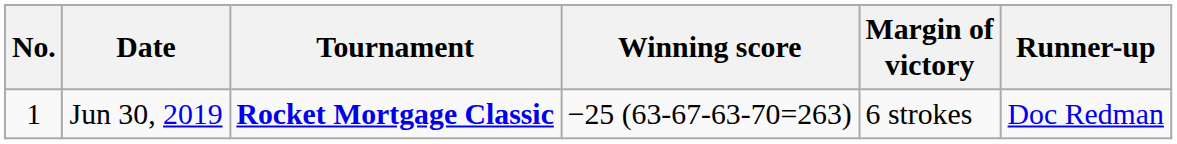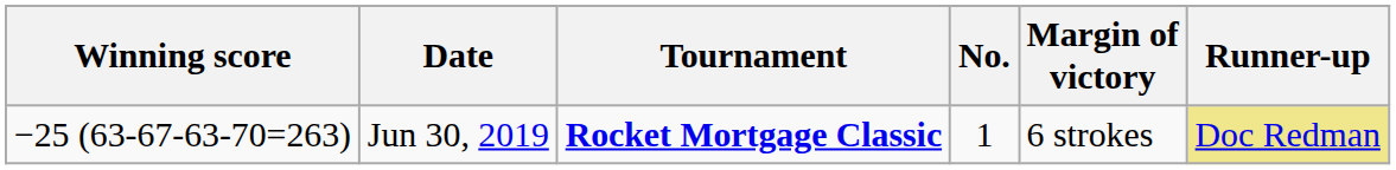columns swapped: No. <-> Winning score
Jun 30, 2019 | Runner-up: no background -> khaki background
